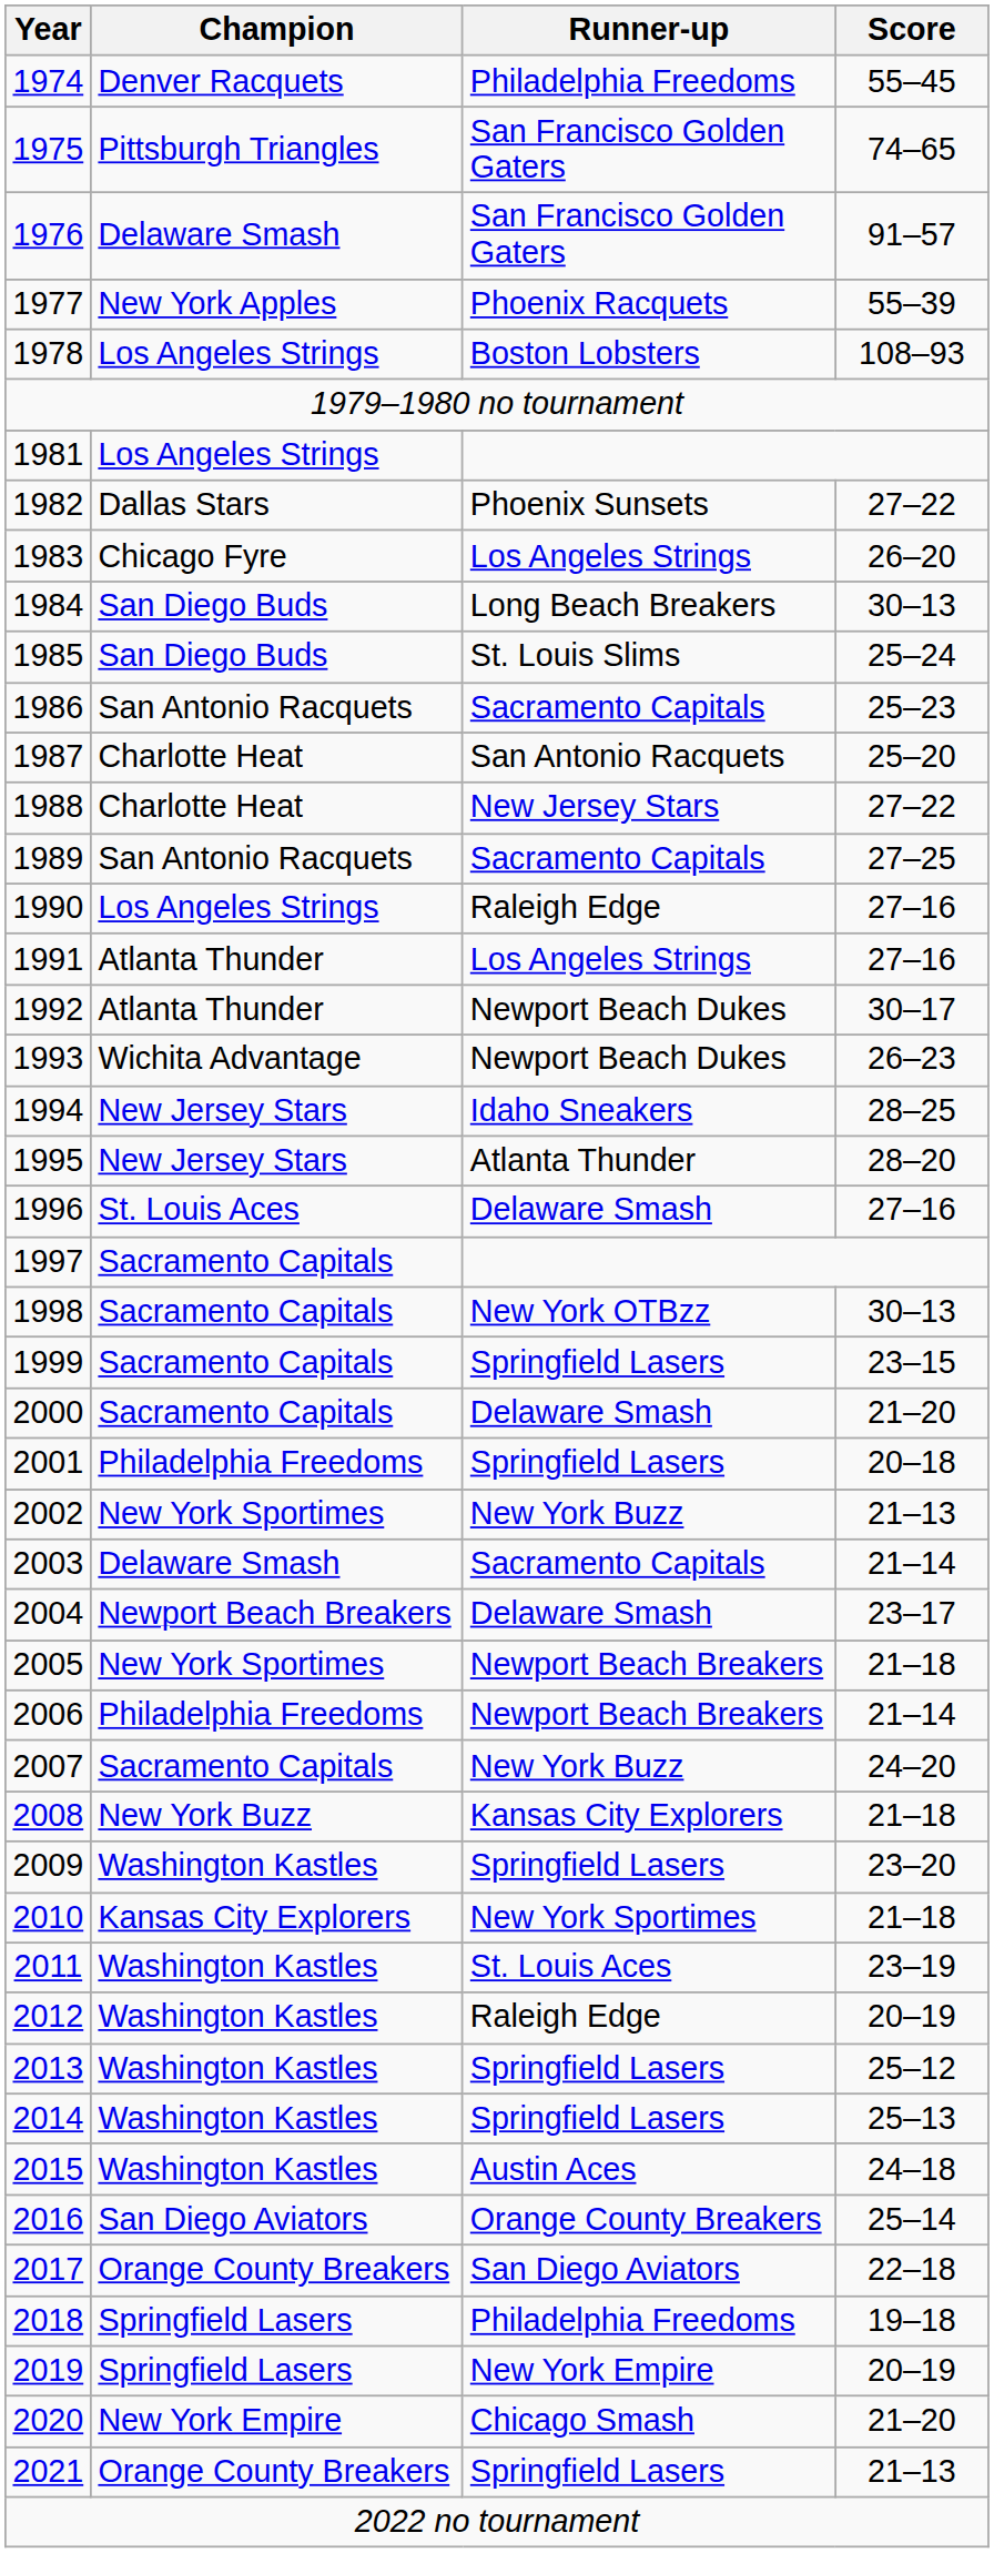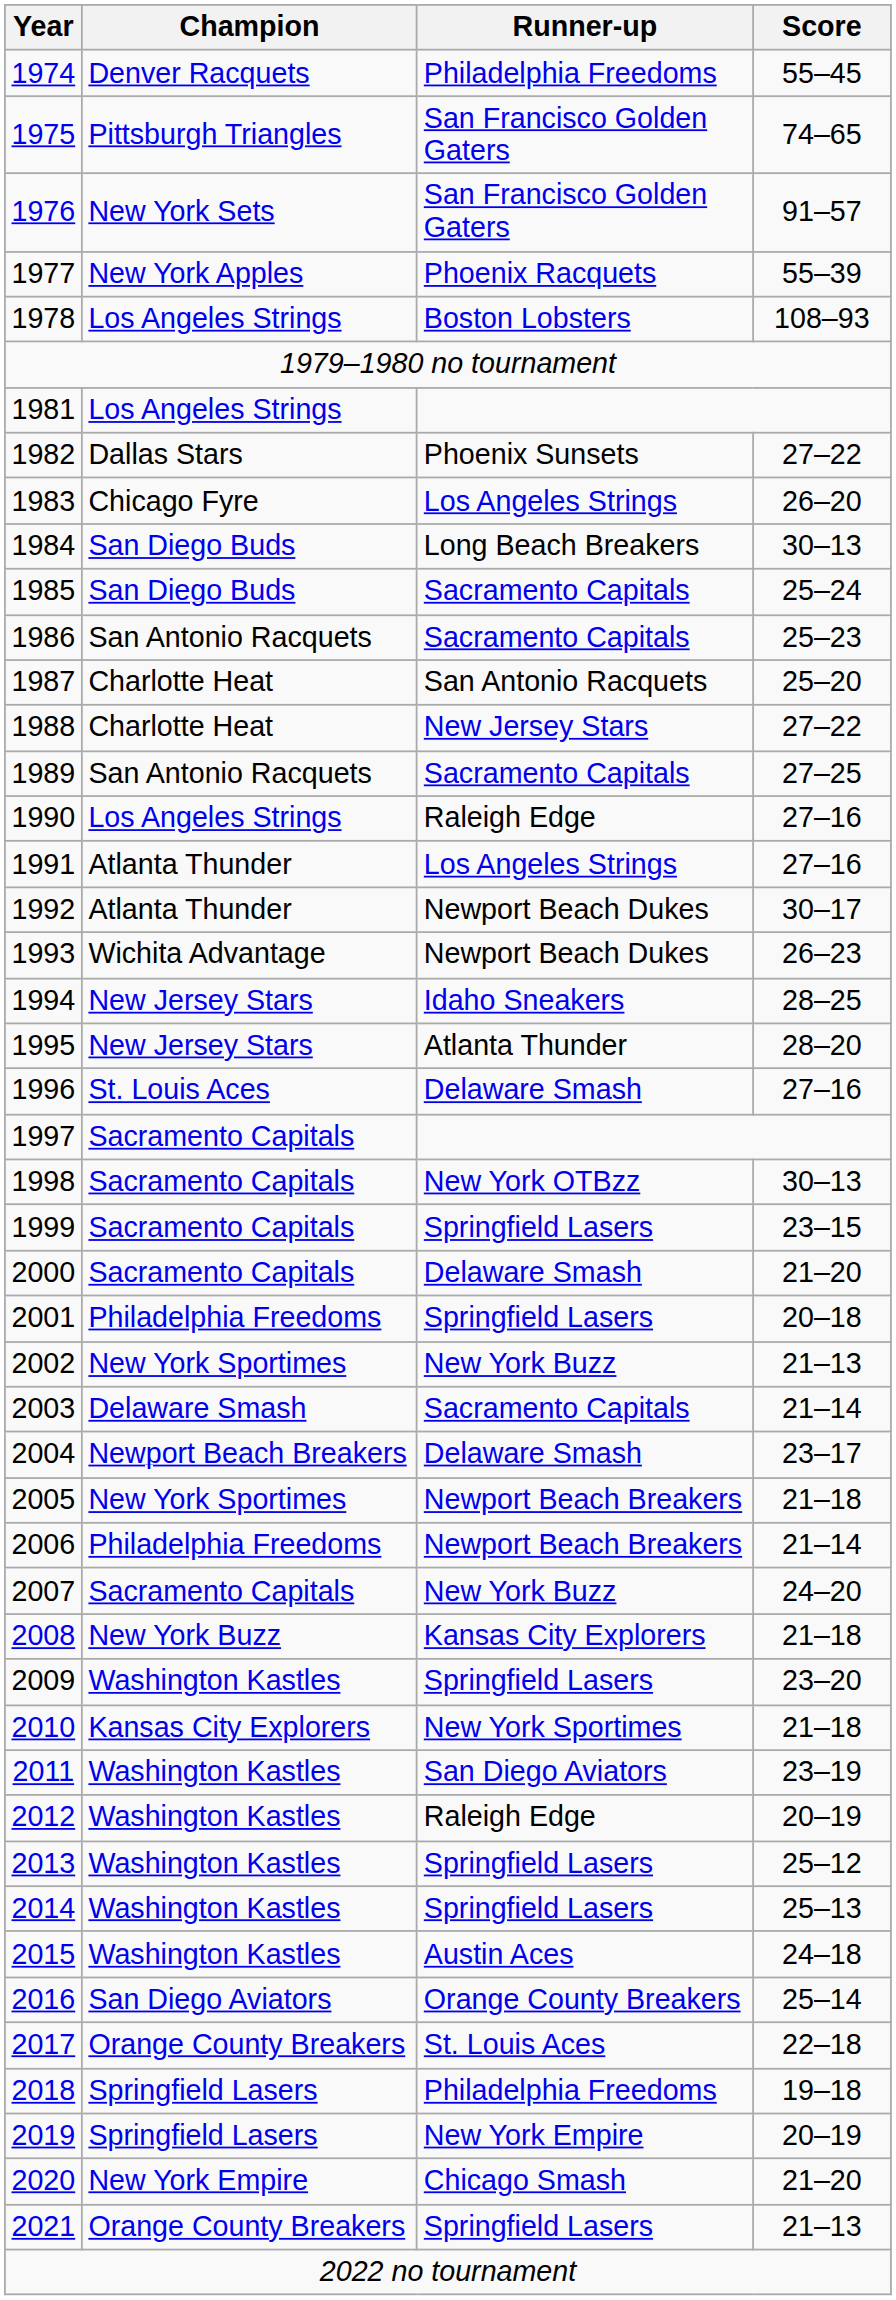1976 | Champion: Delaware Smash -> New York Sets
1985 | Runner-up: St. Louis Slims -> Sacramento Capitals
2011 | Runner-up: St. Louis Aces -> San Diego Aviators
2017 | Runner-up: San Diego Aviators -> St. Louis Aces
